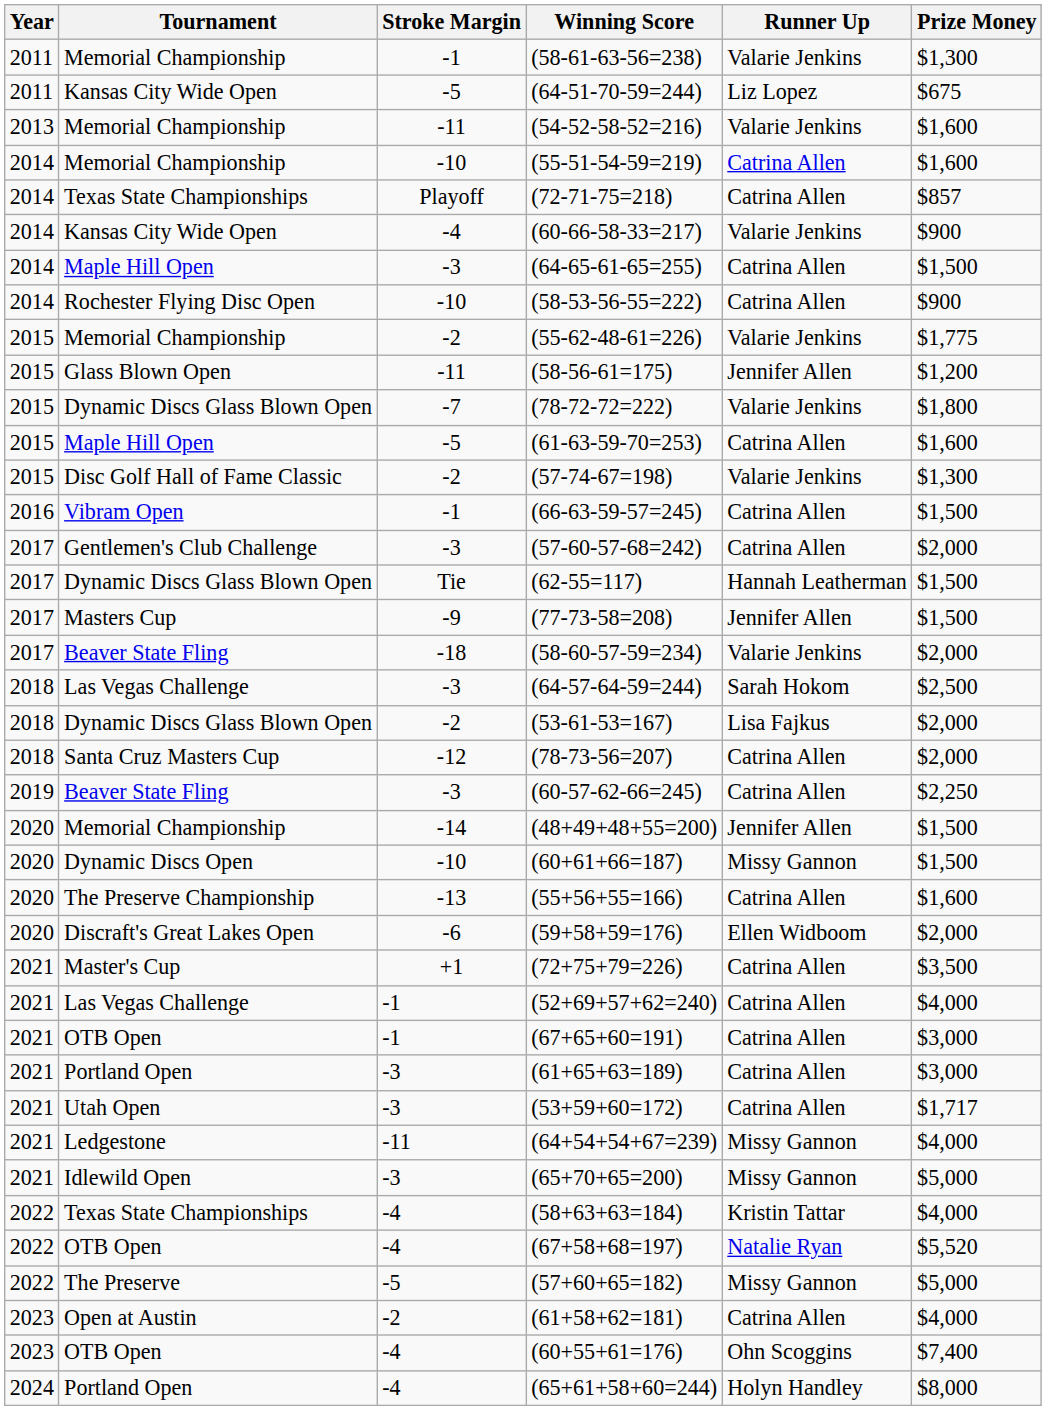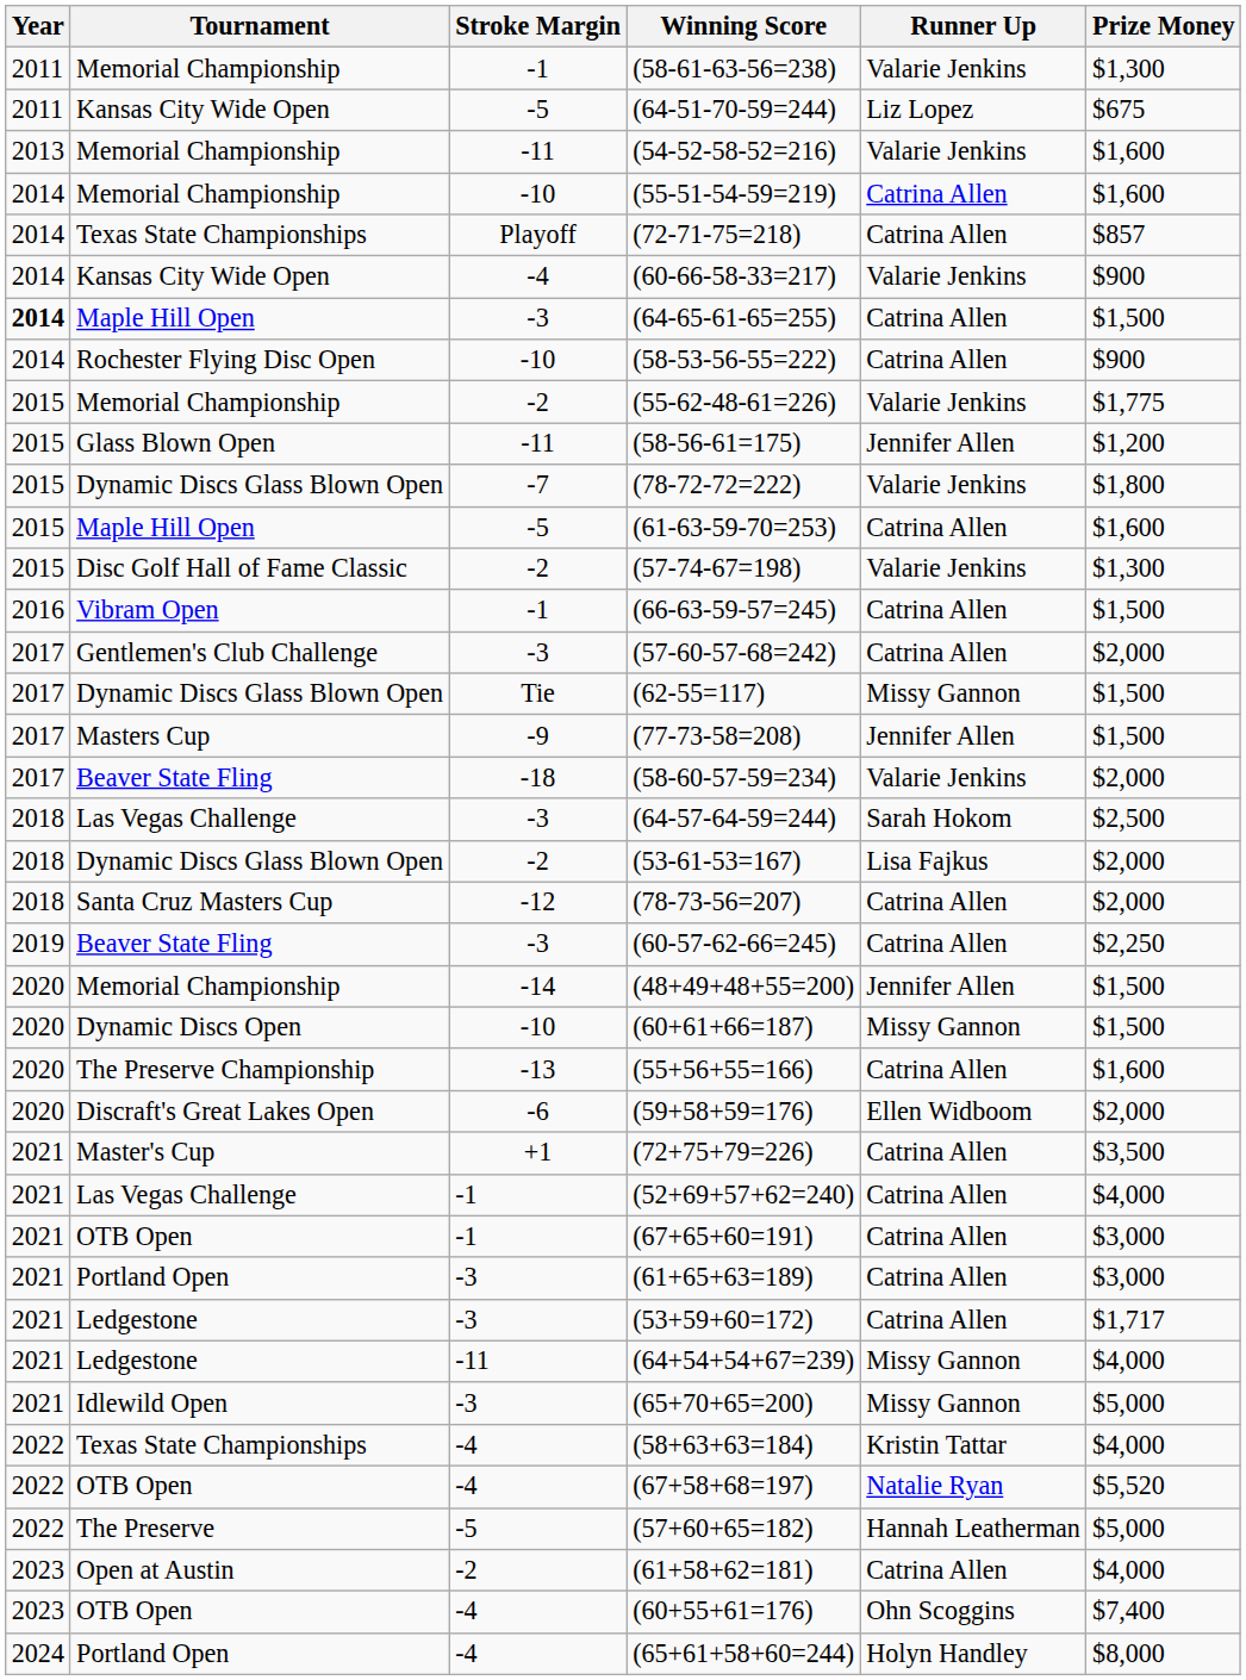(64-65-61-65=255) | Year: normal -> bold
(62-55=117) | Runner Up: Hannah Leatherman -> Missy Gannon
(53+59+60=172) | Tournament: Utah Open -> Ledgestone
(57+60+65=182) | Runner Up: Missy Gannon -> Hannah Leatherman
